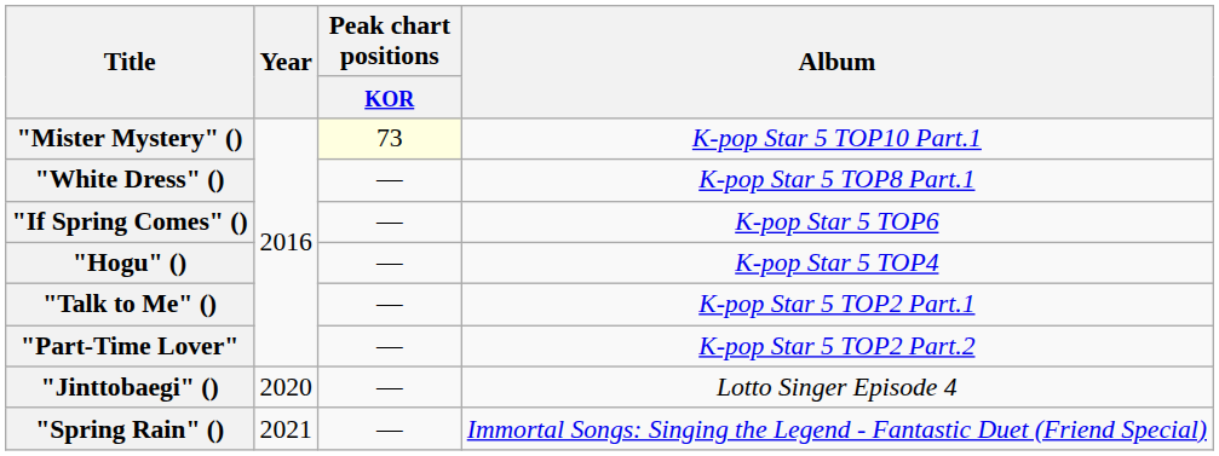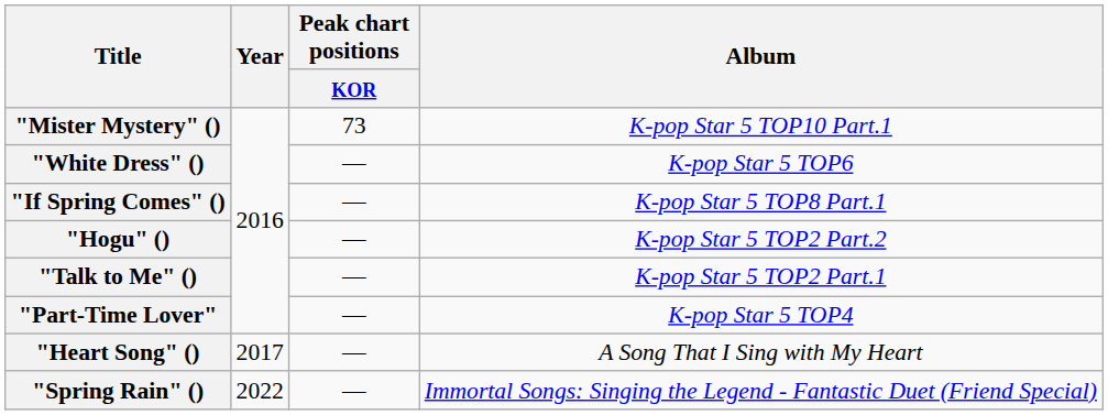"Mister Mystery" () | Peak chart positions / KOR: lightyellow background -> no background
"White Dress" () | Album: K-pop Star 5 TOP8 Part.1 -> K-pop Star 5 TOP6
"If Spring Comes" () | Album: K-pop Star 5 TOP6 -> K-pop Star 5 TOP8 Part.1
"Hogu" () | Album: K-pop Star 5 TOP4 -> K-pop Star 5 TOP2 Part.2
"Part-Time Lover" | Album: K-pop Star 5 TOP2 Part.2 -> K-pop Star 5 TOP4
+ row: "Heart Song" () | 2017 | — | A Song That I Sing with My Heart
- row: "Jinttobaegi" () | 2020 | — | Lotto Singer Episode 4
"Spring Rain" () | Year: 2021 -> 2022
